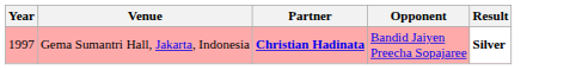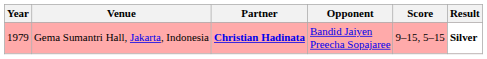+ column: Score | 9–15, 5–15
Gema Sumantri Hall, Jakarta, Indonesia | Year: 1997 -> 1979
